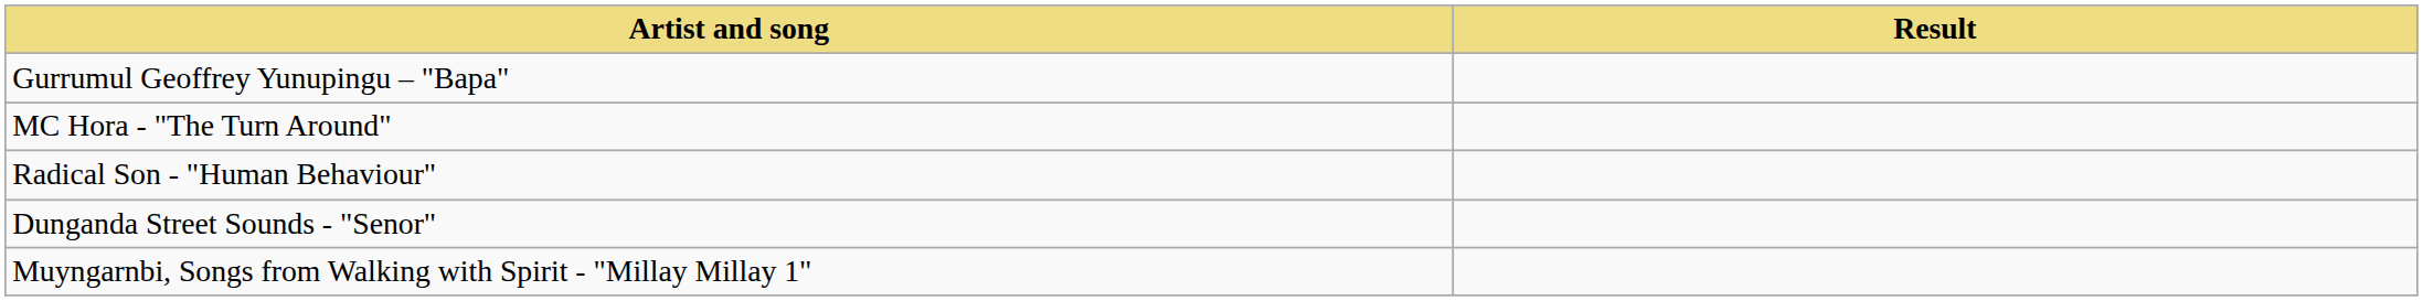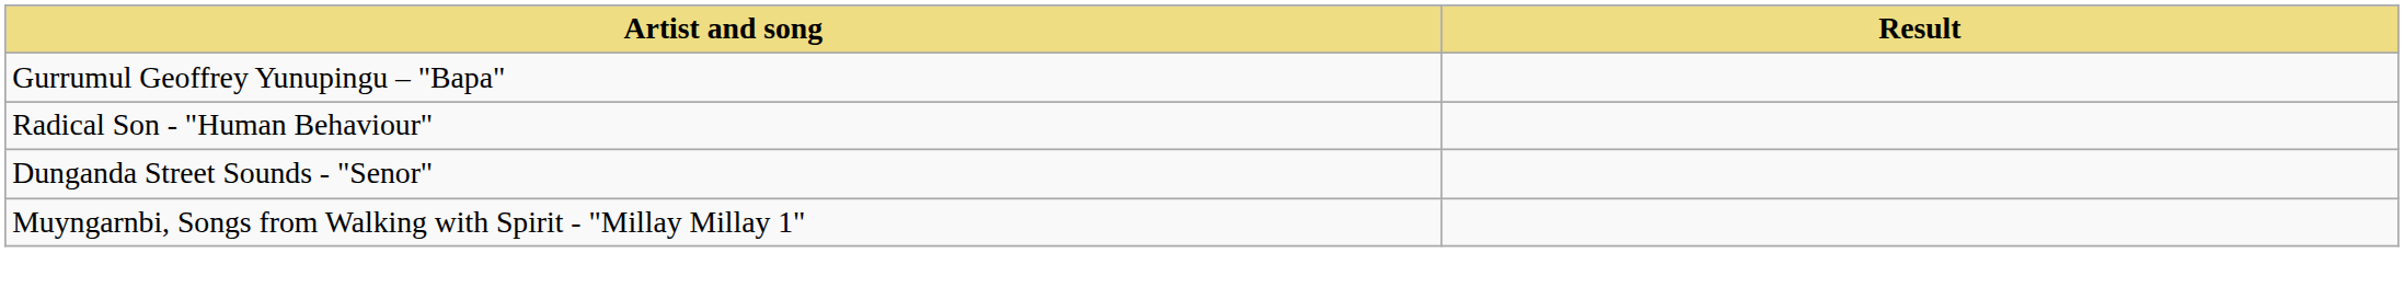- row: MC Hora - "The Turn Around"
